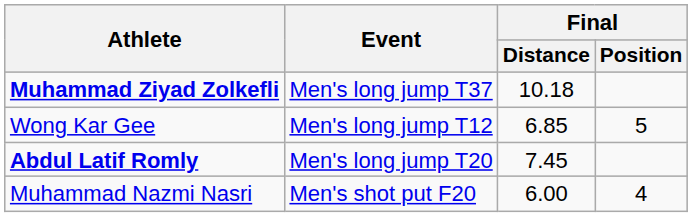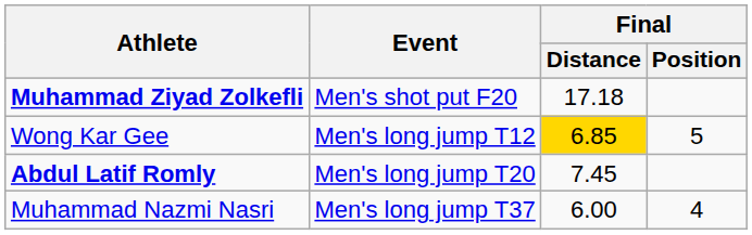Muhammad Ziyad Zolkefli | Event: Men's long jump T37 -> Men's shot put F20
Muhammad Ziyad Zolkefli | Final / Distance: 10.18 -> 17.18
Wong Kar Gee | Final / Distance: no background -> gold background
Muhammad Nazmi Nasri | Event: Men's shot put F20 -> Men's long jump T37
